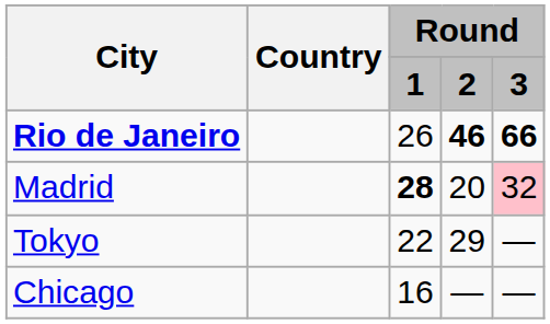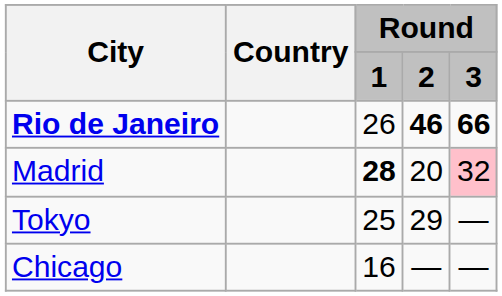Tokyo | Round / 1: 22 -> 25
